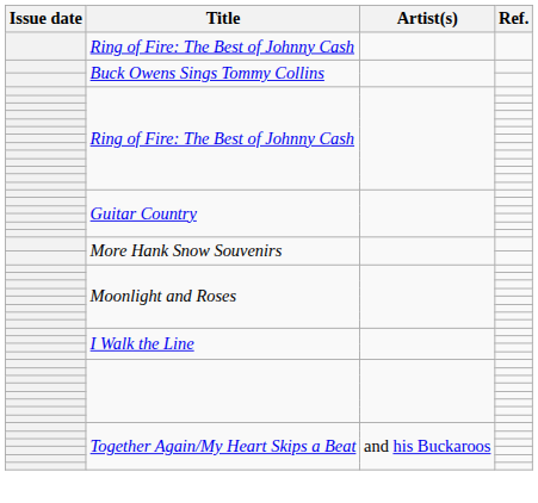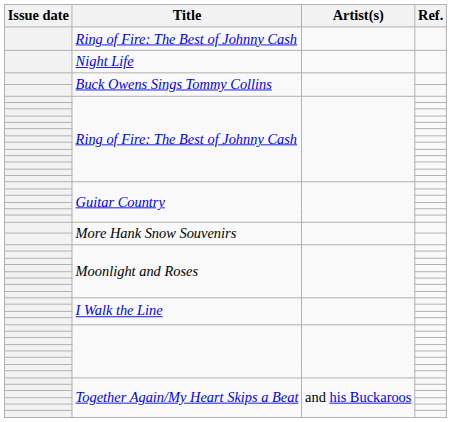+ row: Night Life
